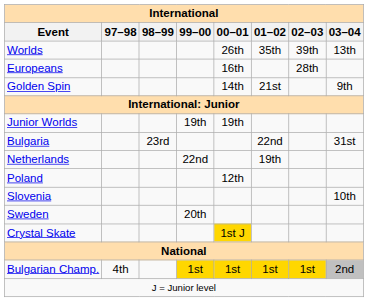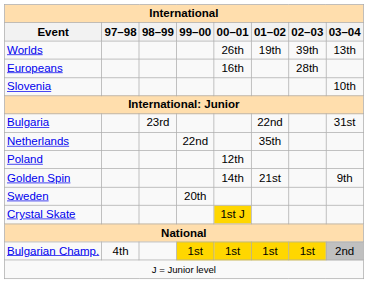Worlds | 01–02: 35th -> 19th
rows swapped: Golden Spin <-> Slovenia
- row: Junior Worlds | 19th | 19th
Netherlands | 01–02: 19th -> 35th
